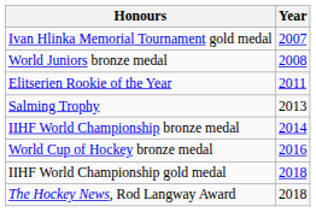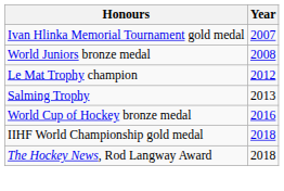- row: Elitserien Rookie of the Year | 2011
+ row: Le Mat Trophy champion | 2012
- row: IIHF World Championship bronze medal | 2014
